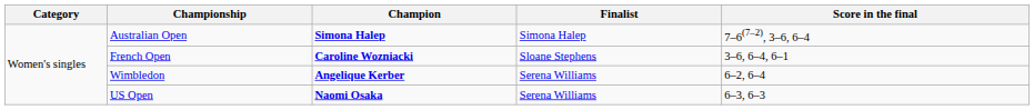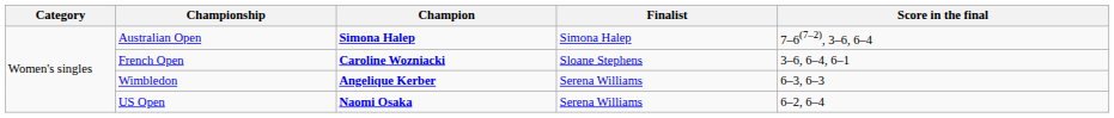Wimbledon | Score in the final: 6–2, 6–4 -> 6–3, 6–3
US Open | Score in the final: 6–3, 6–3 -> 6–2, 6–4
